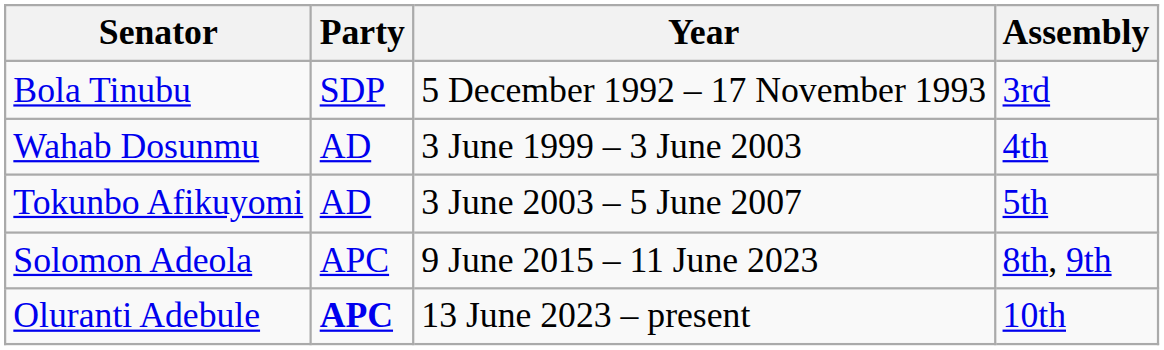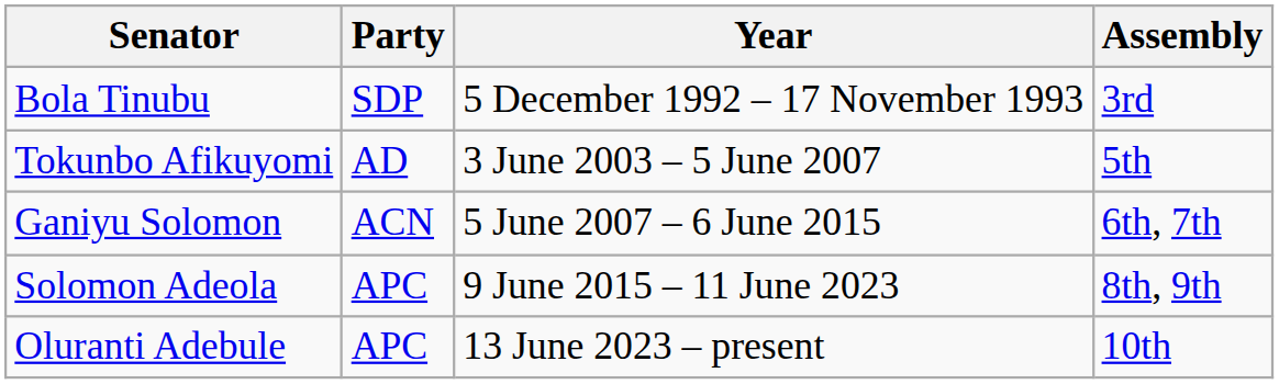- row: Wahab Dosunmu | AD | 3 June 1999 – 3 June 2003 | 4th
+ row: Ganiyu Solomon | ACN | 5 June 2007 – 6 June 2015 | 6th, 7th
Oluranti Adebule | Party: bold -> normal
